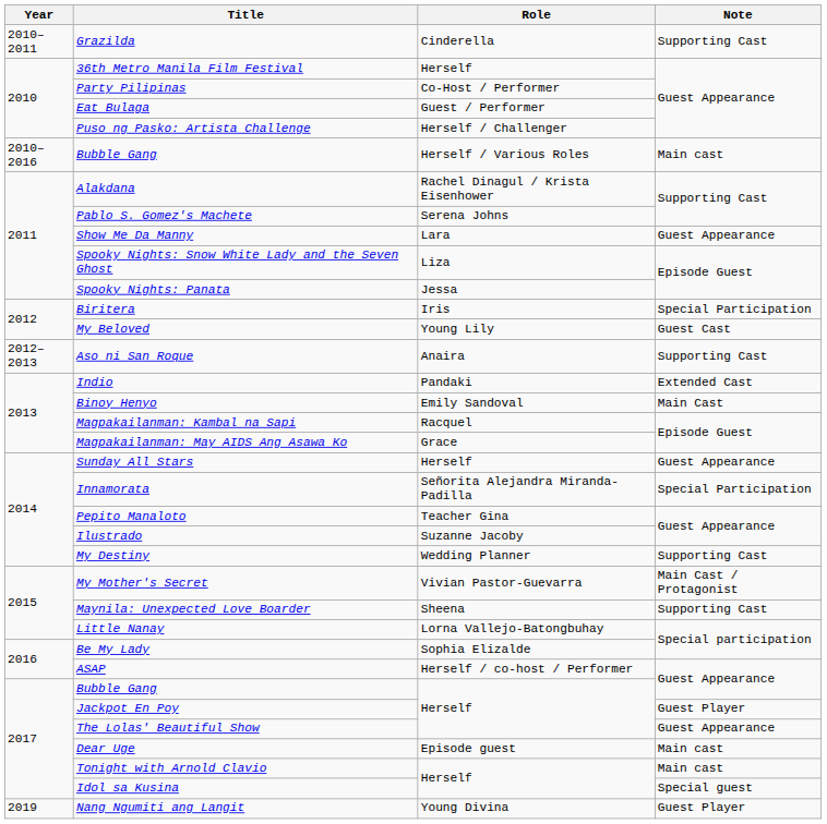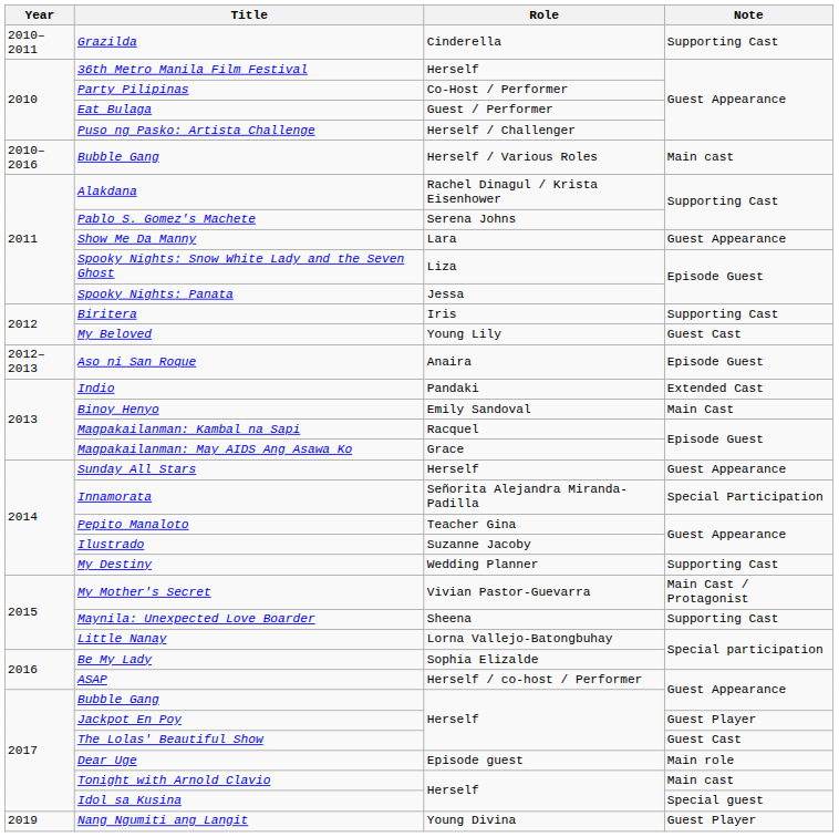Biritera | Note: Special Participation -> Supporting Cast
Aso ni San Roque | Note: Supporting Cast -> Episode Guest
The Lolas' Beautiful Show | Note: Guest Appearance -> Guest Cast
Dear Uge | Note: Main cast -> Main role
